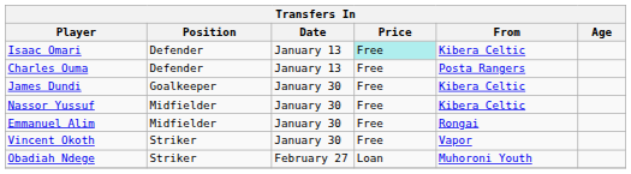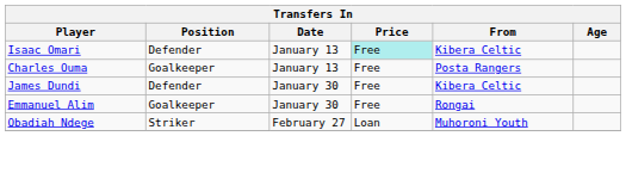Charles Ouma | Position: Defender -> Goalkeeper
James Dundi | Position: Goalkeeper -> Defender
- row: Nassor Yussuf | Midfielder | January 30 | Free | Kibera Celtic
Emmanuel Alim | Position: Midfielder -> Goalkeeper
- row: Vincent Okoth | Striker | January 30 | Free | Vapor
